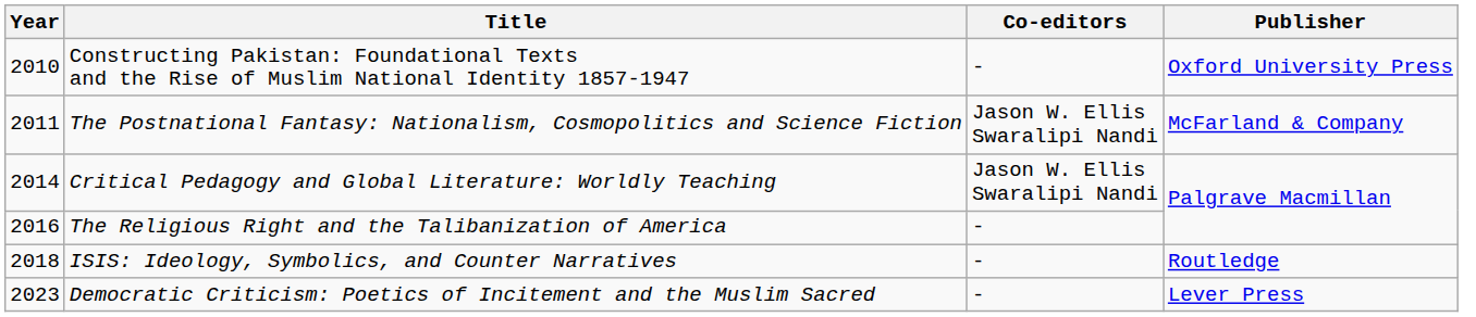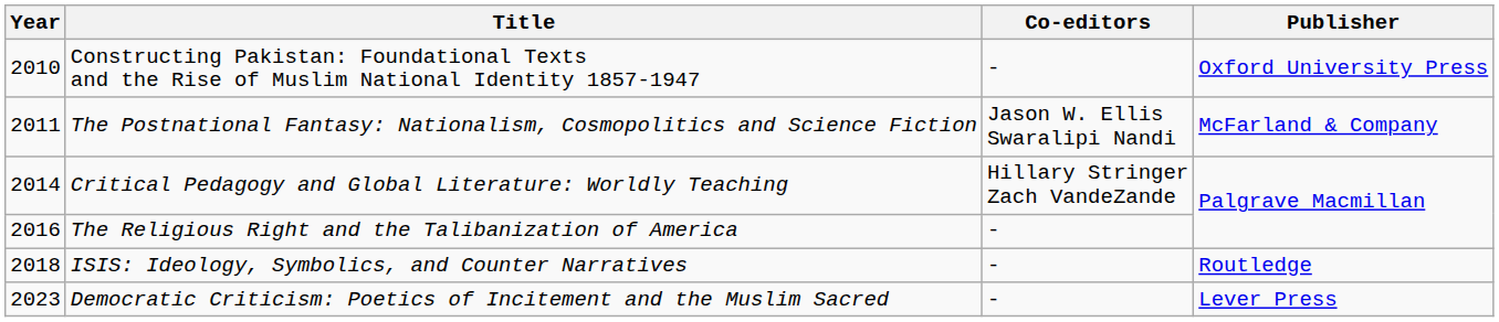Critical Pedagogy and Global Literature: Worldly Teaching | Co-editors: Jason W. Ellis Swaralipi Nandi -> Hillary Stringer Zach VandeZande
